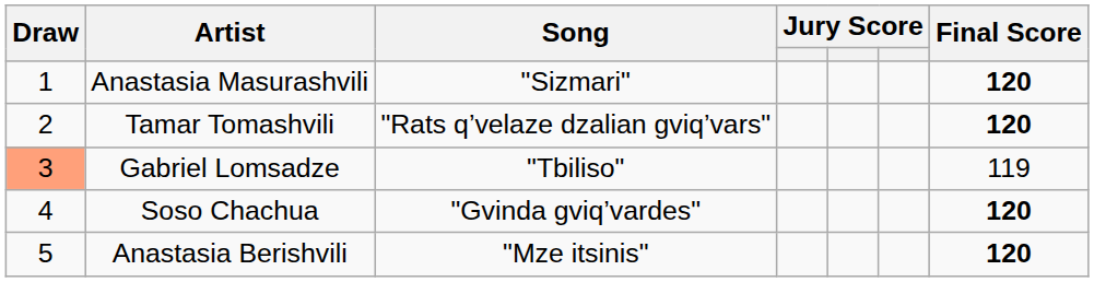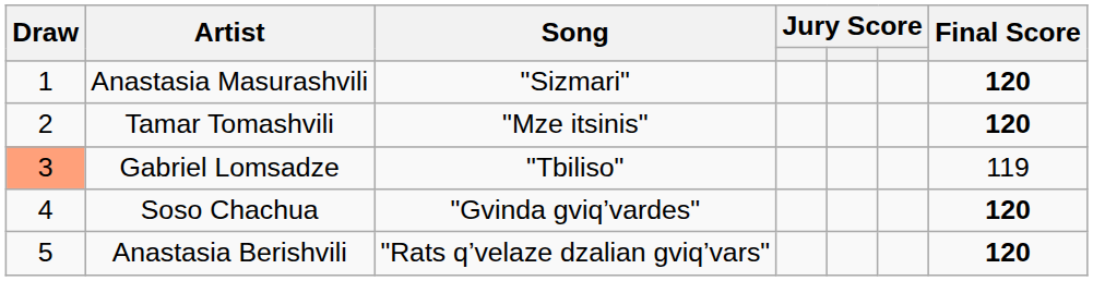Tamar Tomashvili | Song: "Rats q’velaze dzalian gviq’vars" -> "Mze itsinis"
Anastasia Berishvili | Song: "Mze itsinis" -> "Rats q’velaze dzalian gviq’vars"
